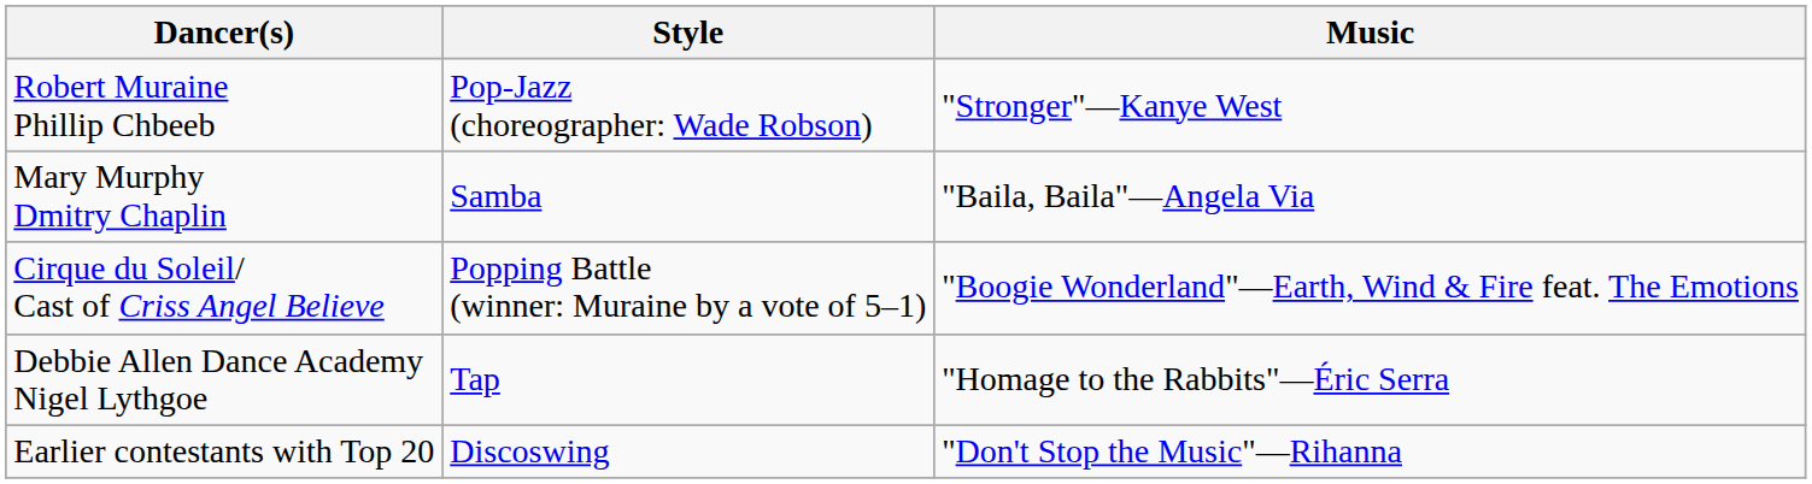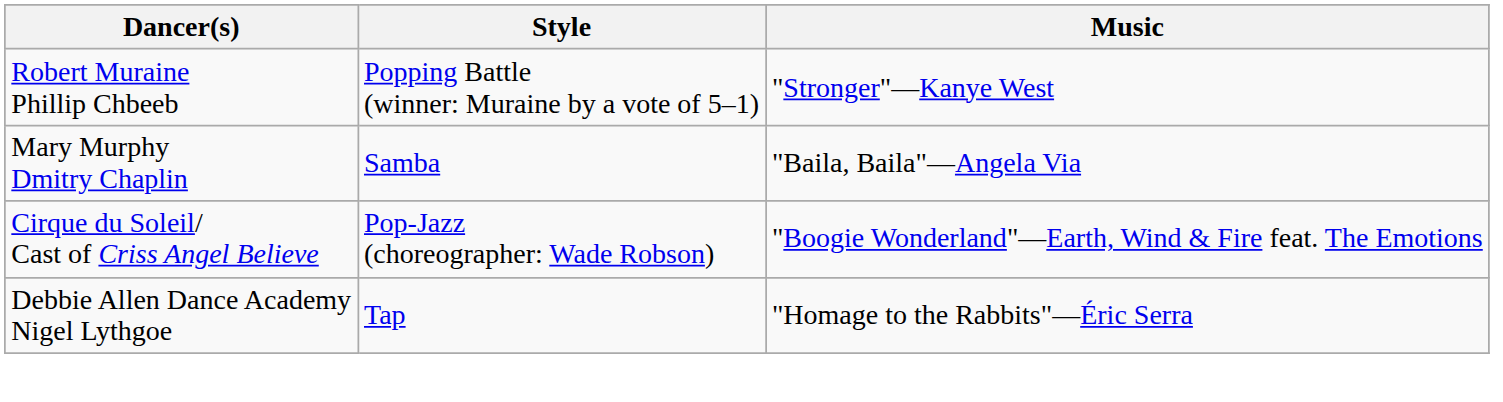Robert Muraine Phillip Chbeeb | Style: Pop-Jazz (choreographer: Wade Robson) -> Popping Battle (winner: Muraine by a vote of 5–1)
Cirque du Soleil/ Cast of Criss Angel Believe | Style: Popping Battle (winner: Muraine by a vote of 5–1) -> Pop-Jazz (choreographer: Wade Robson)
- row: Earlier contestants with Top 20 | Discoswing | "Don't Stop the Music"—Rihanna
